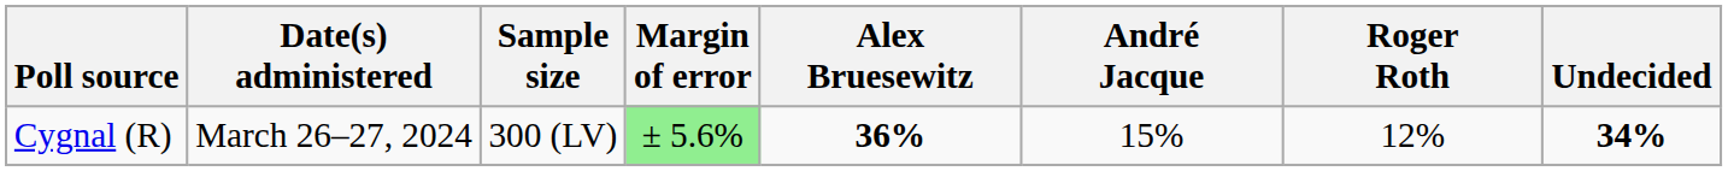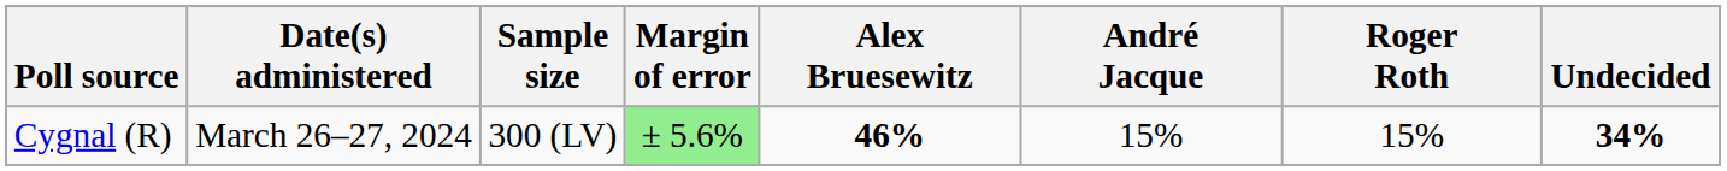Cygnal (R) | Alex Bruesewitz: 36% -> 46%
Cygnal (R) | Roger Roth: 12% -> 15%
